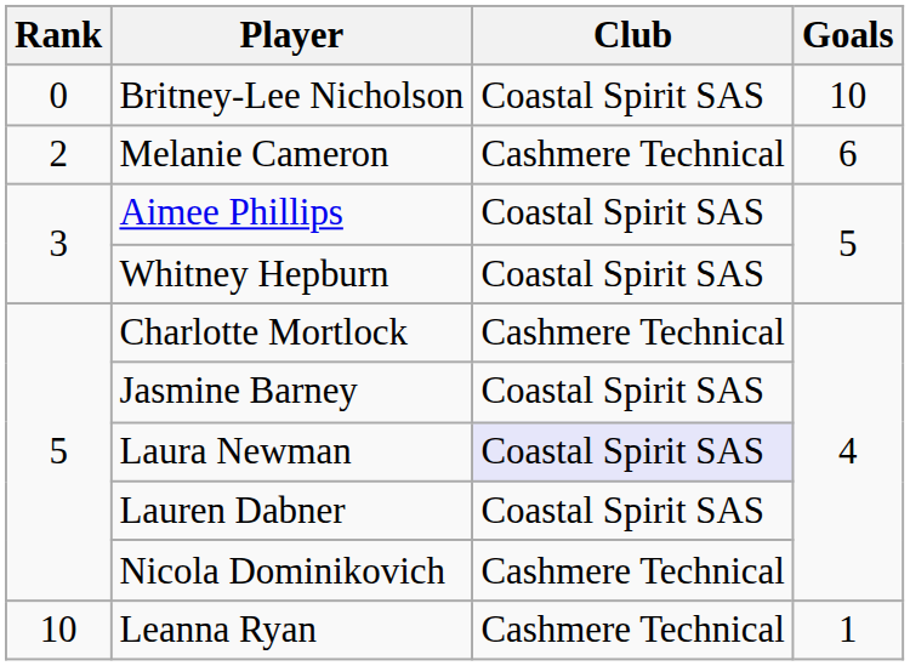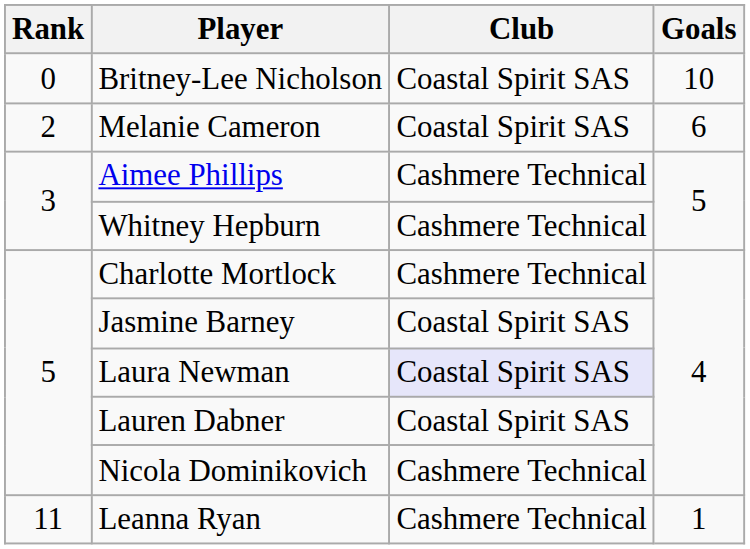Melanie Cameron | Club: Cashmere Technical -> Coastal Spirit SAS
Aimee Phillips | Club: Coastal Spirit SAS -> Cashmere Technical
Whitney Hepburn | Club: Coastal Spirit SAS -> Cashmere Technical
Leanna Ryan | Rank: 10 -> 11
